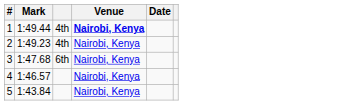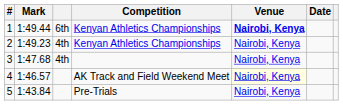+ column: Competition | Kenyan Athletics Championships | Kenyan Athletics Championships | AK Track and Field Weekend Meet | Pre-Trials
1 | column 3: 4th -> 6th
3 | column 3: 6th -> 4th
4 | Venue: no background -> lightyellow background
